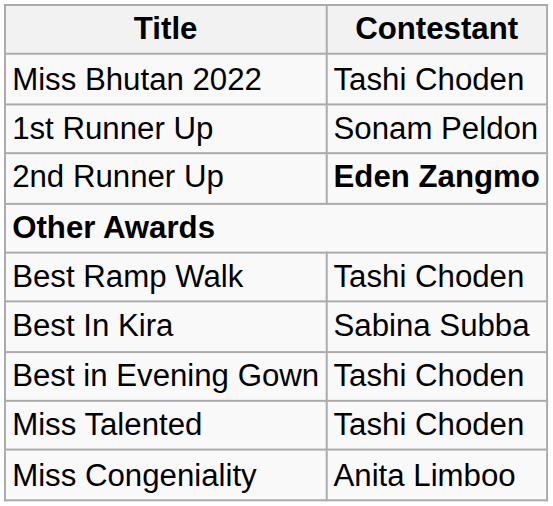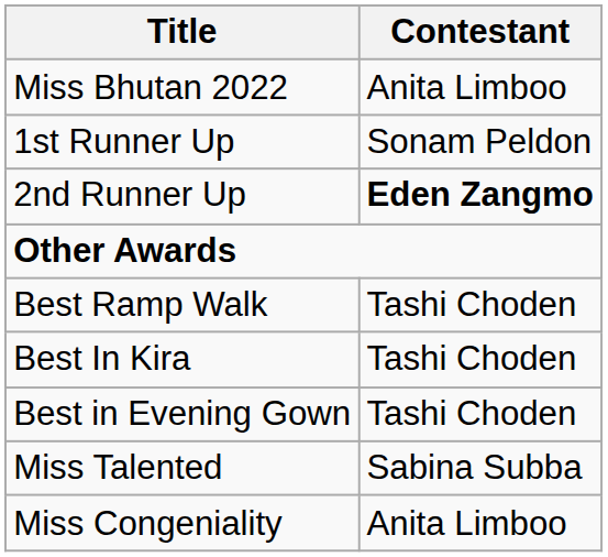Miss Bhutan 2022 | Contestant: Tashi Choden -> Anita Limboo
Best In Kira | Contestant: Sabina Subba -> Tashi Choden
Miss Talented | Contestant: Tashi Choden -> Sabina Subba
